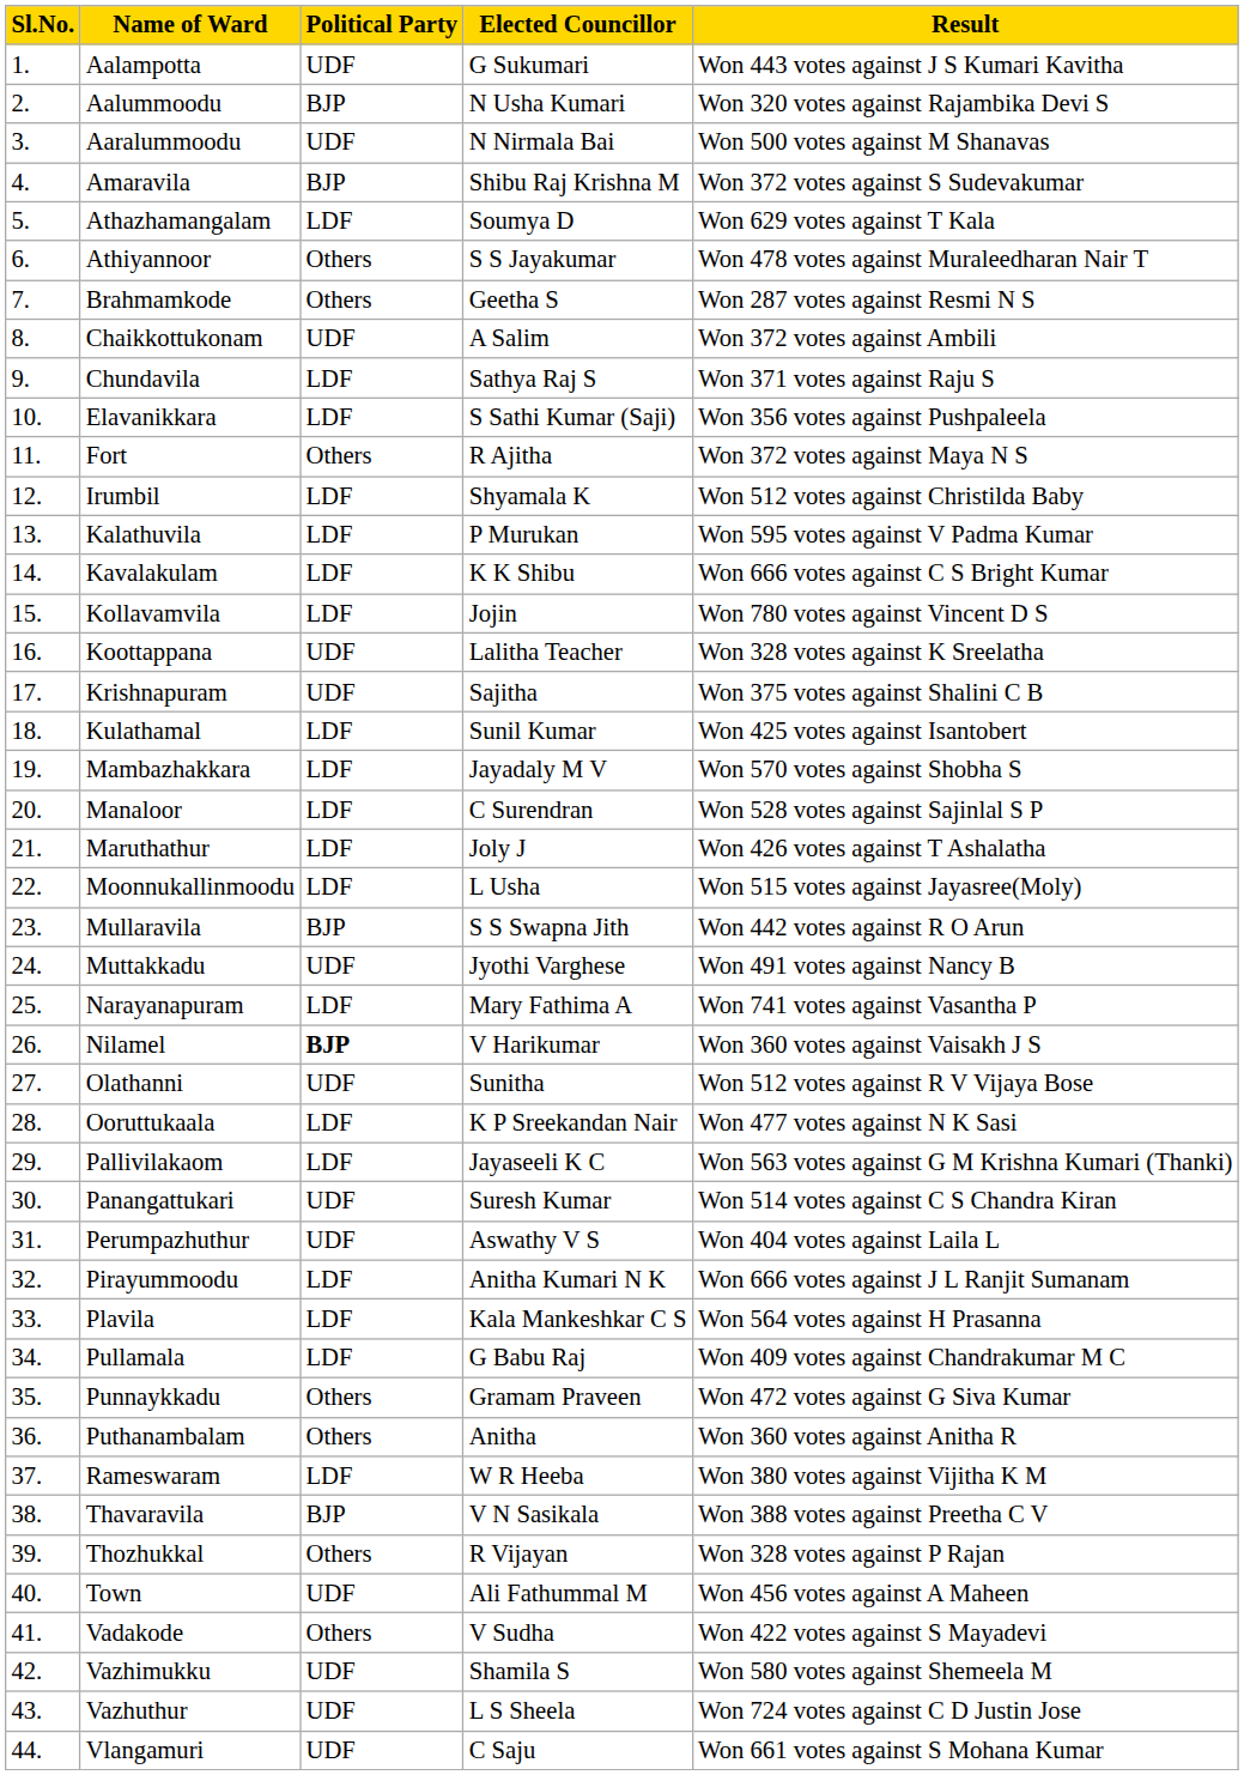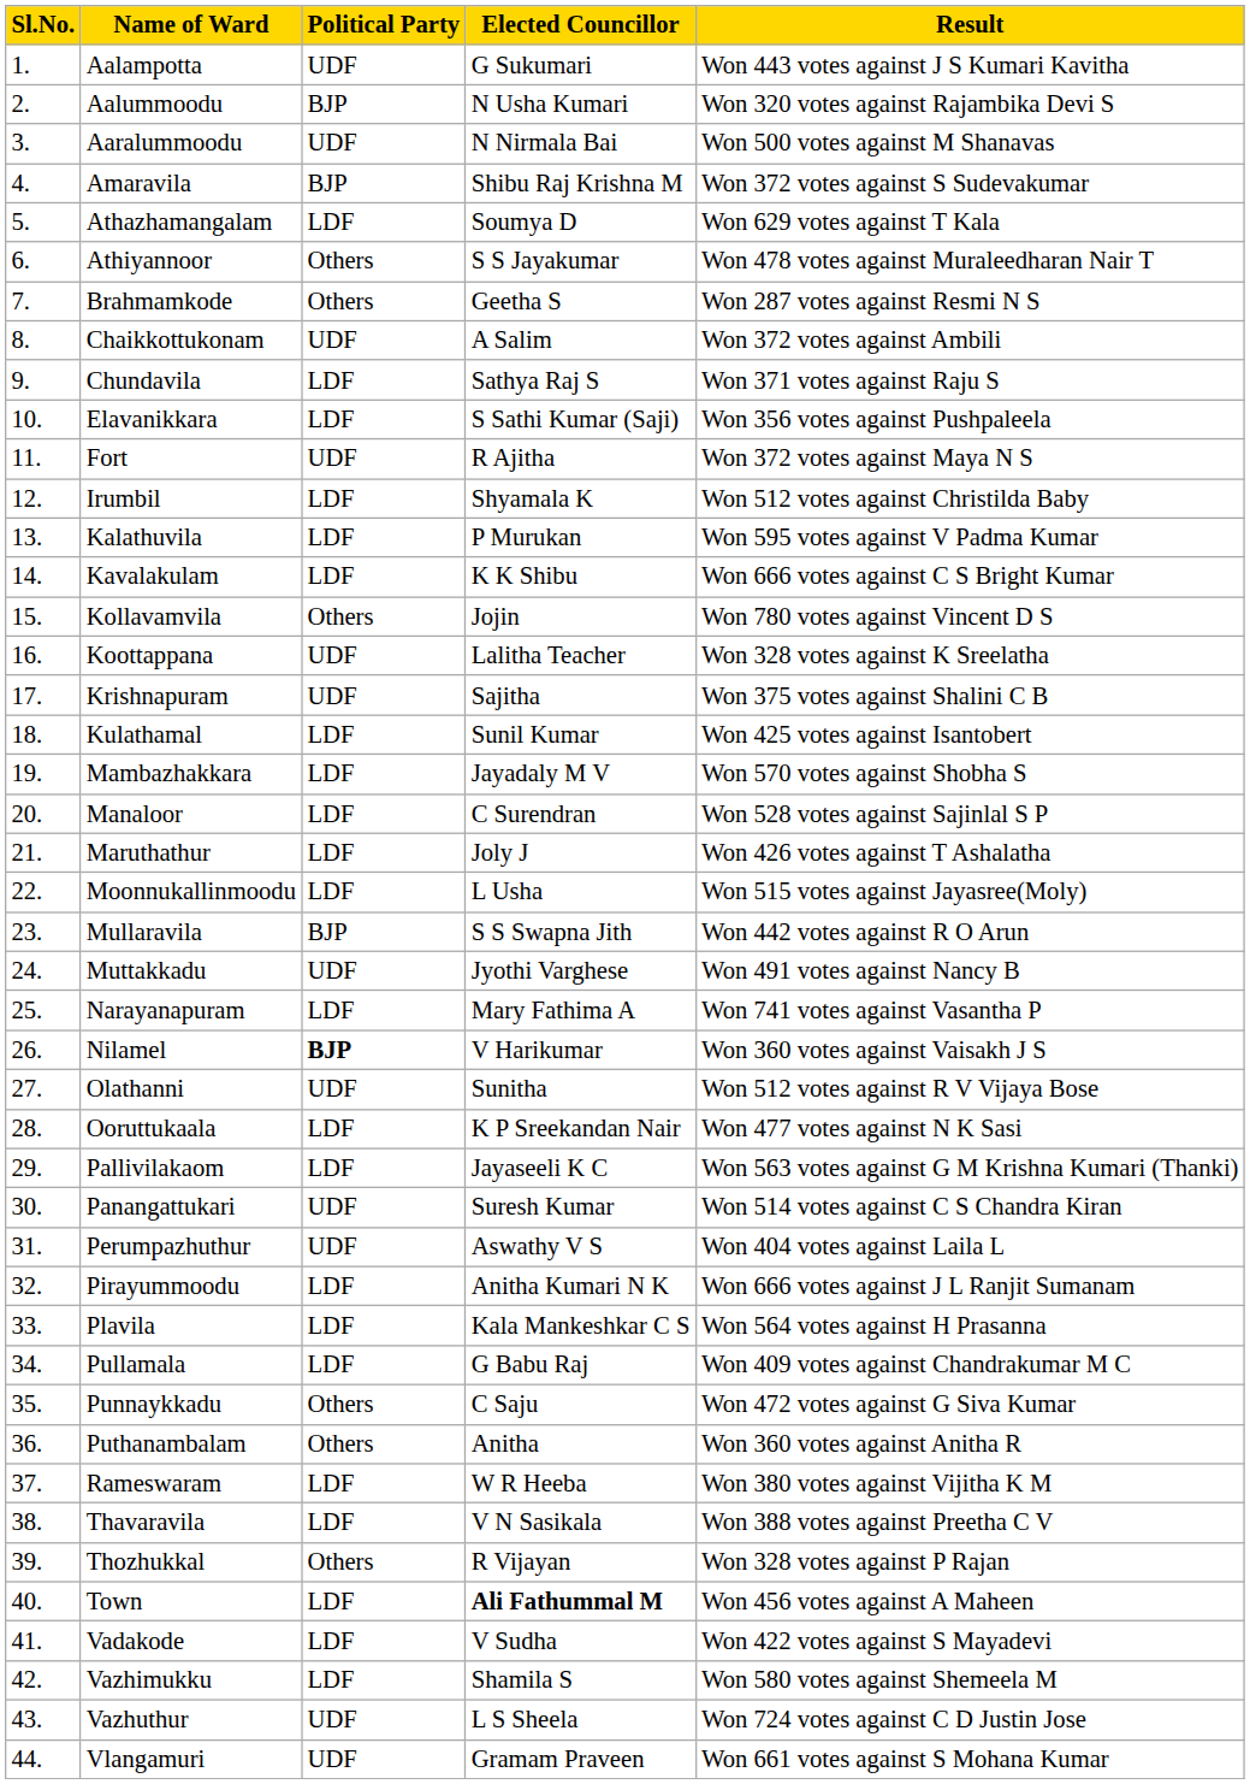Fort | Political Party: Others -> UDF
Kollavamvila | Political Party: LDF -> Others
Punnaykkadu | Elected Councillor: Gramam Praveen -> C Saju
Thavaravila | Political Party: BJP -> LDF
Town | Political Party: UDF -> LDF
Town | Elected Councillor: normal -> bold
Vadakode | Political Party: Others -> LDF
Vazhimukku | Political Party: UDF -> LDF
Vlangamuri | Elected Councillor: C Saju -> Gramam Praveen
